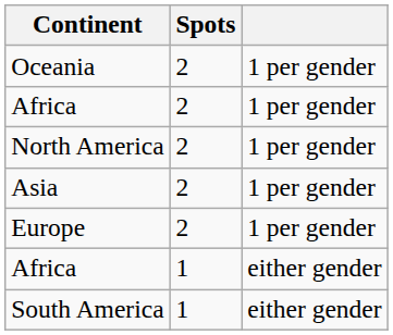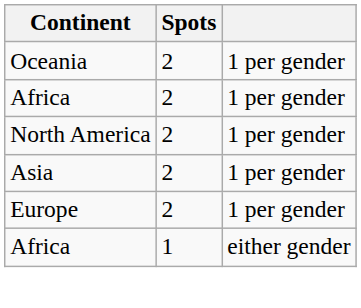- row: South America | 1 | either gender
